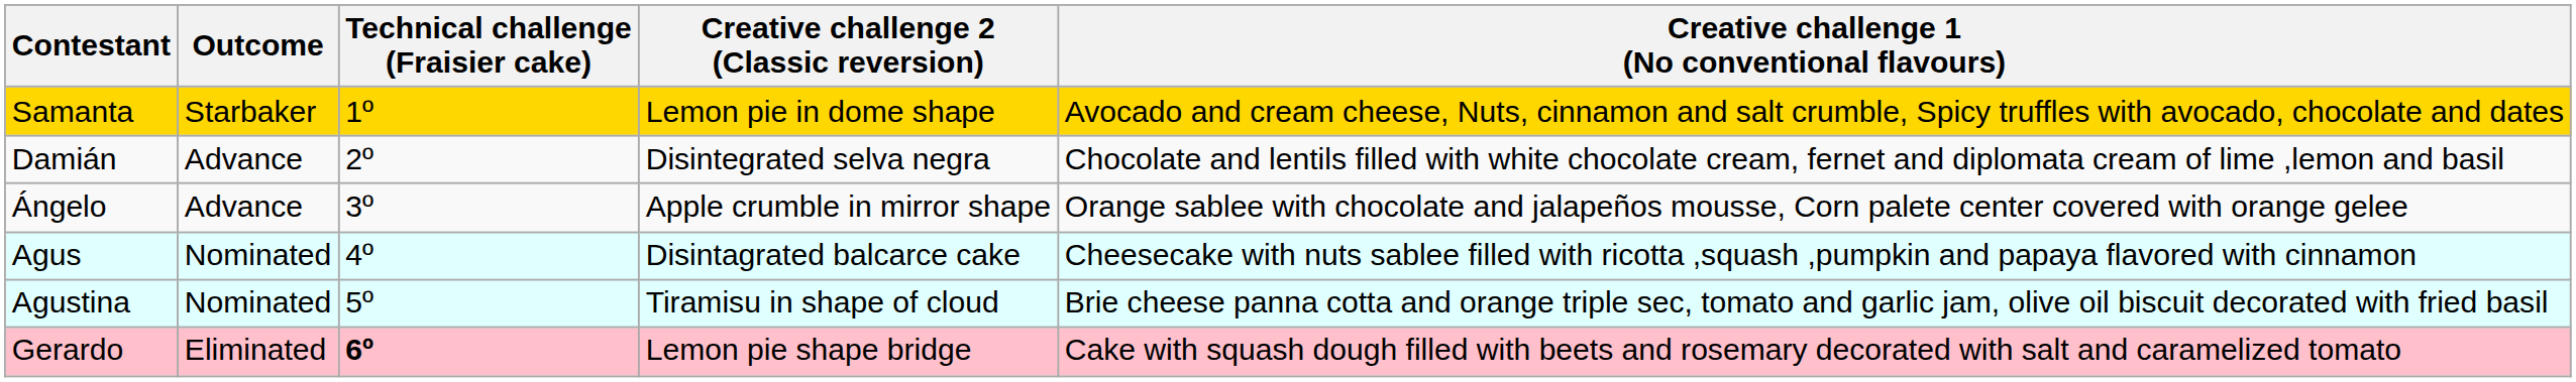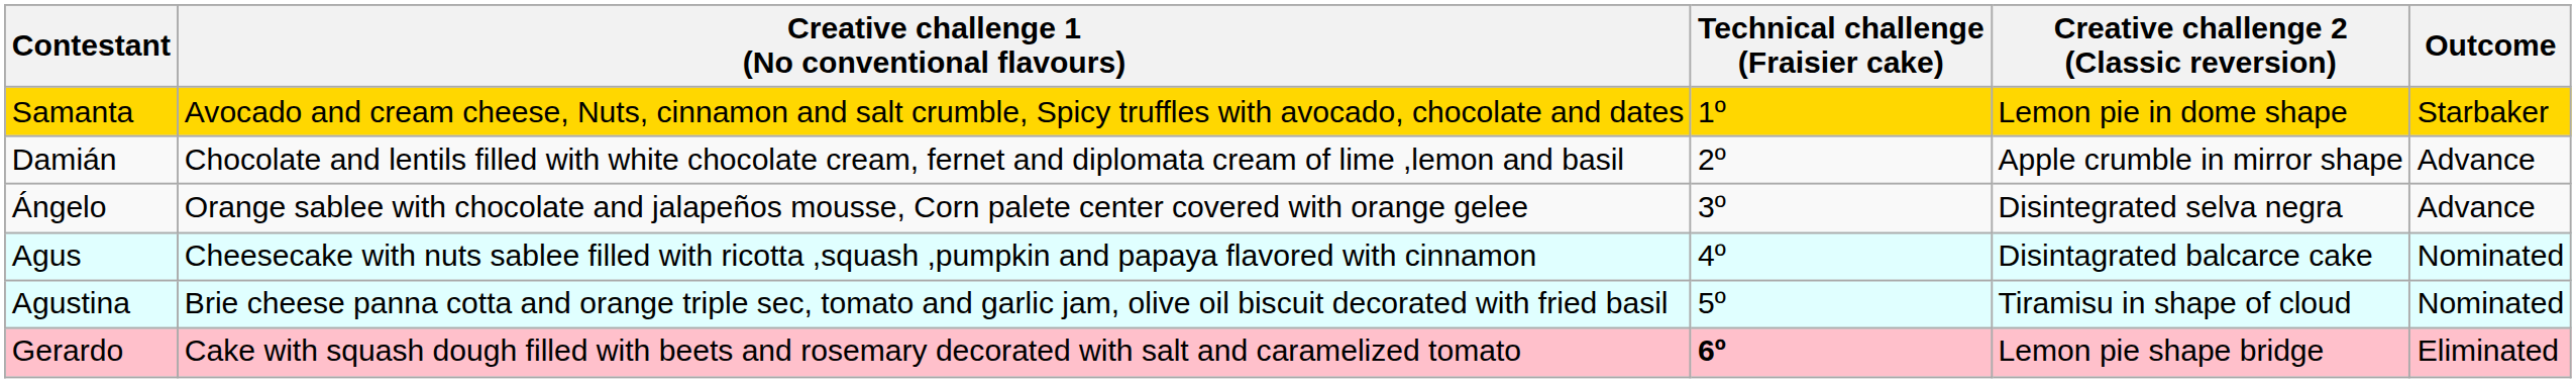columns swapped: Creative challenge 1 (No conventional flavours) <-> Outcome
Damián | Creative challenge 2 (Classic reversion): Disintegrated selva negra -> Apple crumble in mirror shape
Ángelo | Creative challenge 2 (Classic reversion): Apple crumble in mirror shape -> Disintegrated selva negra
